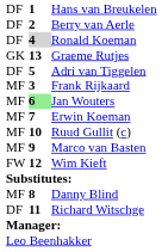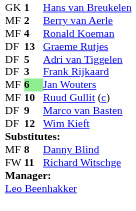Hans van Breukelen | column 1: DF -> GK
Berry van Aerle | column 1: DF -> MF
Ronald Koeman | column 1: DF -> MF
Ronald Koeman | column 2: lightgrey background -> no background
Graeme Rutjes | column 1: GK -> DF
Frank Rijkaard | column 1: MF -> DF
- row: MF | 7 | Erwin Koeman
Marco van Basten | column 1: MF -> DF
Wim Kieft | column 1: FW -> DF
Richard Witschge | column 1: DF -> FW
